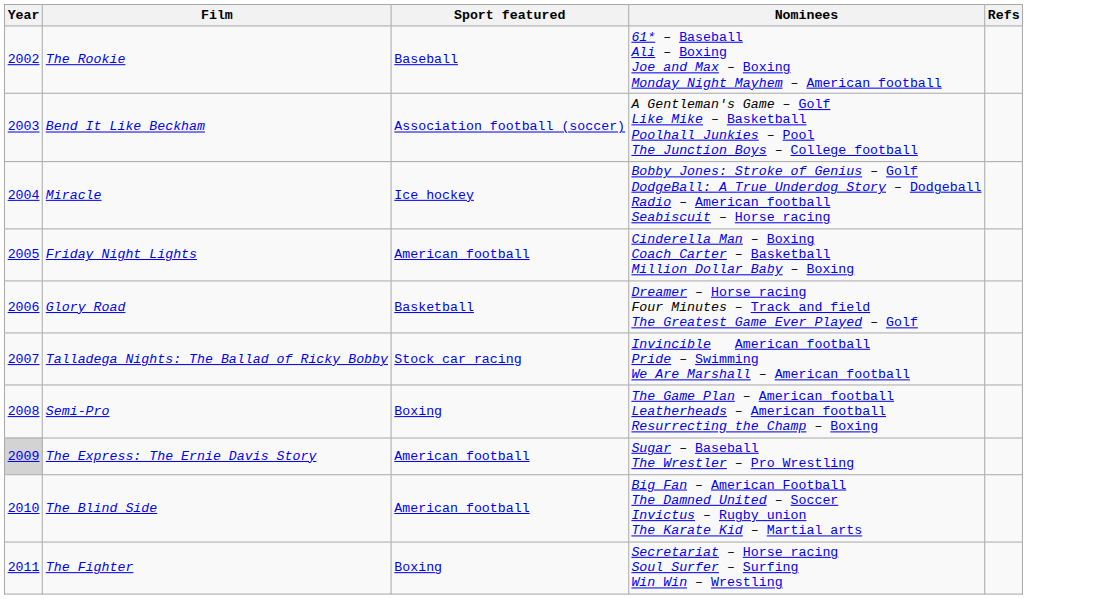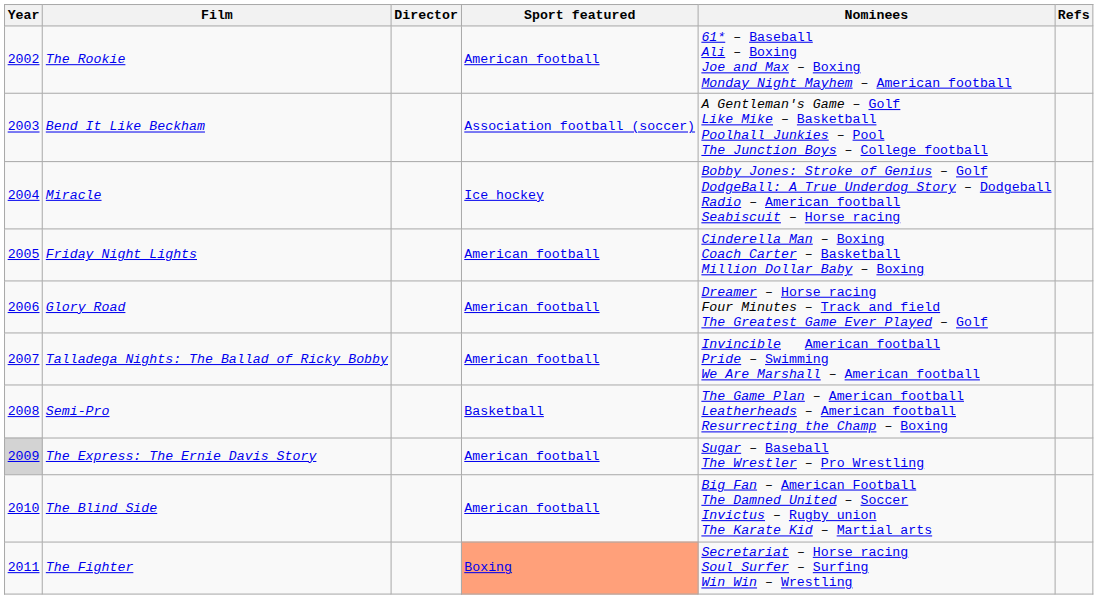+ column: Director
The Rookie | Sport featured: Baseball -> American football
Glory Road | Sport featured: Basketball -> American football
Talladega Nights: The Ballad of Ricky Bobby | Sport featured: Stock car racing -> American football
Semi-Pro | Sport featured: Boxing -> Basketball
The Fighter | Sport featured: no background -> lightsalmon background
